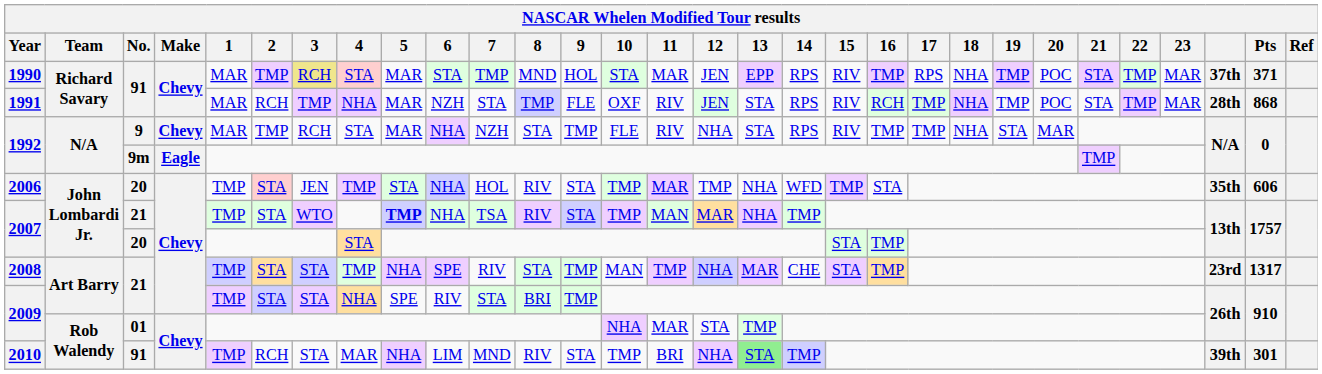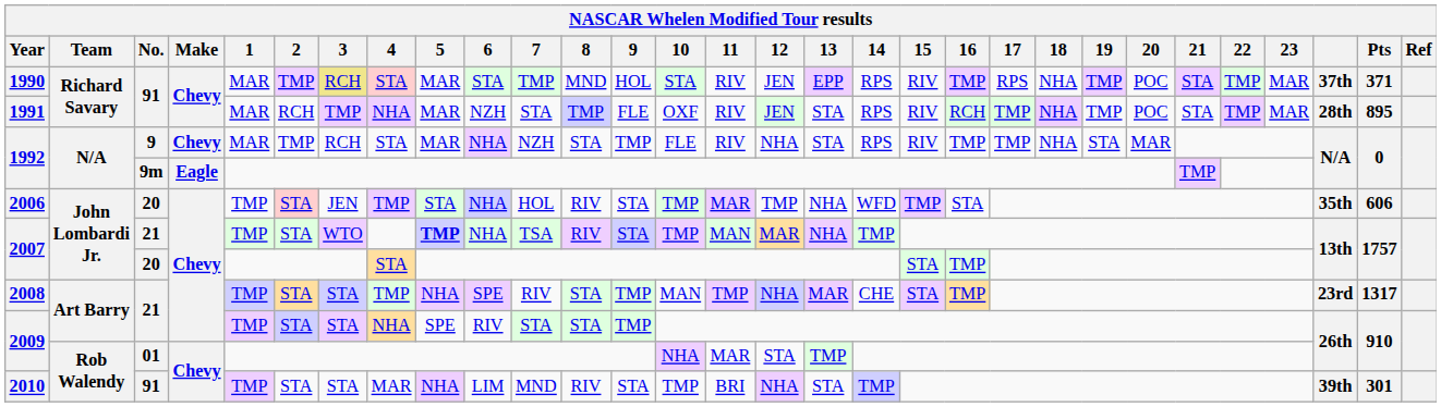1990 | 11: MAR -> RIV
1991 | Pts: 868 -> 895
2009 / 21 | 8: BRI -> STA
2010 | 2: RCH -> STA
2010 | 13: lightgreen background -> no background
